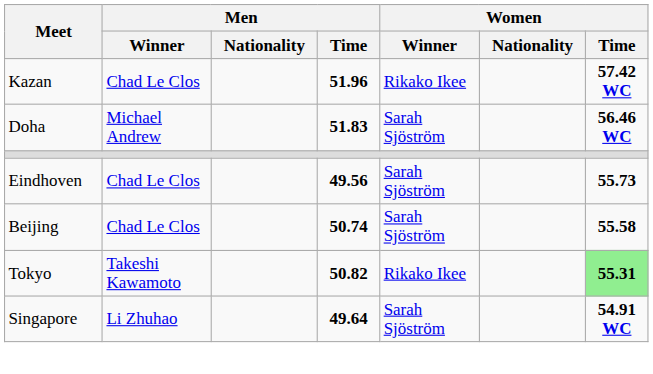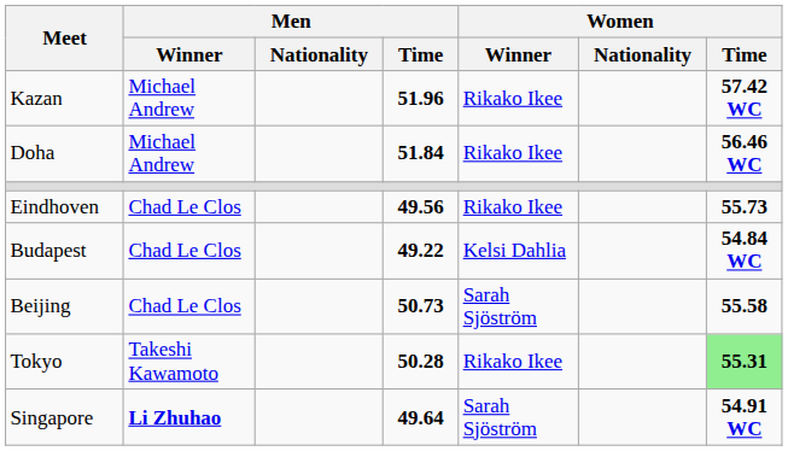Kazan | Men / Winner: Chad Le Clos -> Michael Andrew
Doha | Men / Time: 51.83 -> 51.84
Doha | Women / Winner: Sarah Sjöström -> Rikako Ikee
Eindhoven | Women / Winner: Sarah Sjöström -> Rikako Ikee
+ row: Budapest | Chad Le Clos | 49.22 | Kelsi Dahlia | 54.84 WC
Beijing | Men / Time: 50.74 -> 50.73
Tokyo | Men / Time: 50.82 -> 50.28
Singapore | Men / Winner: normal -> bold
